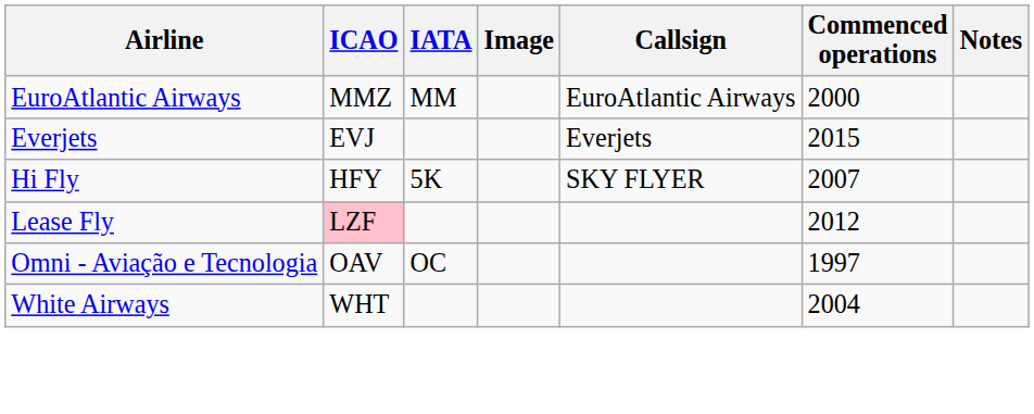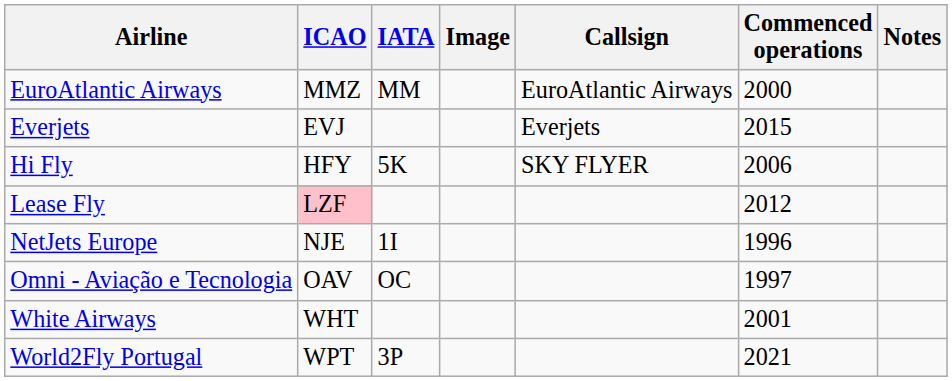Hi Fly | Commenced operations: 2007 -> 2006
+ row: NetJets Europe | NJE | 1I | 1996
White Airways | Commenced operations: 2004 -> 2001
+ row: World2Fly Portugal | WPT | 3P | 2021
